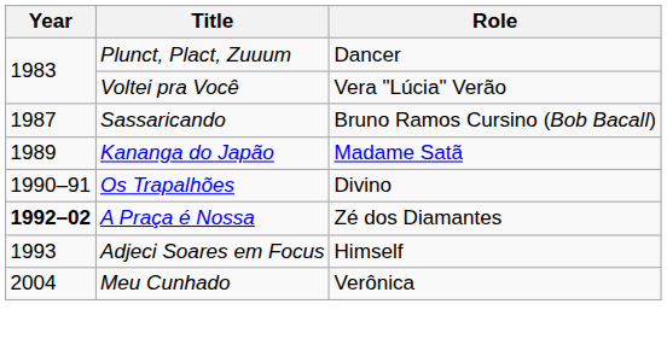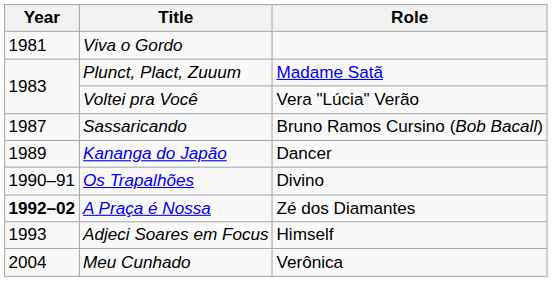+ row: 1981 | Viva o Gordo
Plunct, Plact, Zuuum | Role: Dancer -> Madame Satã
Kananga do Japão | Role: Madame Satã -> Dancer
